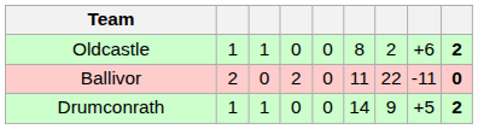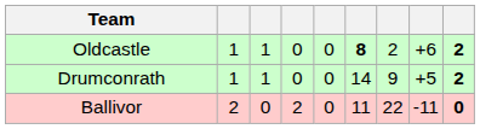Oldcastle | column 6: normal -> bold
rows swapped: Drumconrath <-> Ballivor
